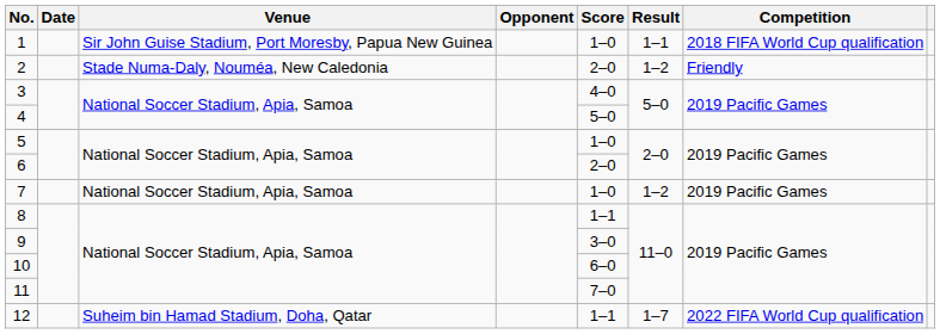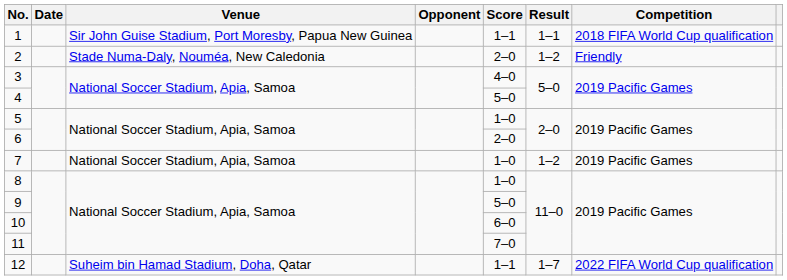1 | Score: 1–0 -> 1–1
8 | Score: 1–1 -> 1–0
9 | Score: 3–0 -> 5–0
